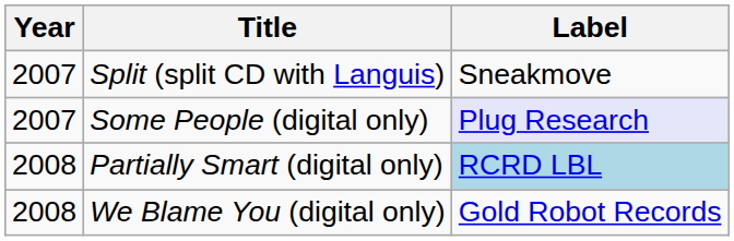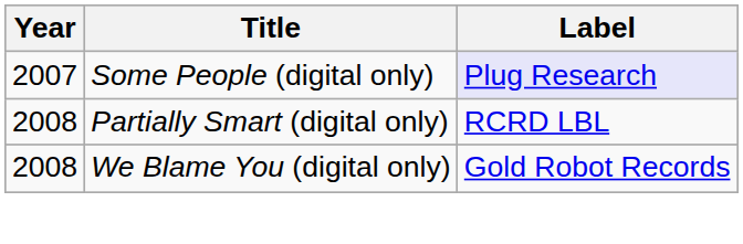- row: 2007 | Split (split CD with Languis) | Sneakmove
Partially Smart (digital only) | Label: lightblue background -> no background
